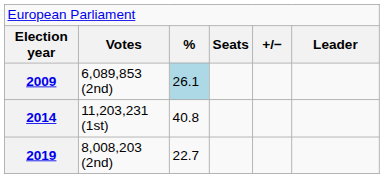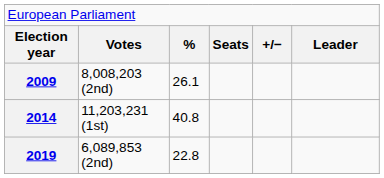2009 | column 2: 6,089,853 (2nd) -> 8,008,203 (2nd)
2009 | column 3: lightblue background -> no background
2019 | column 2: 8,008,203 (2nd) -> 6,089,853 (2nd)
2019 | column 3: 22.7 -> 22.8
